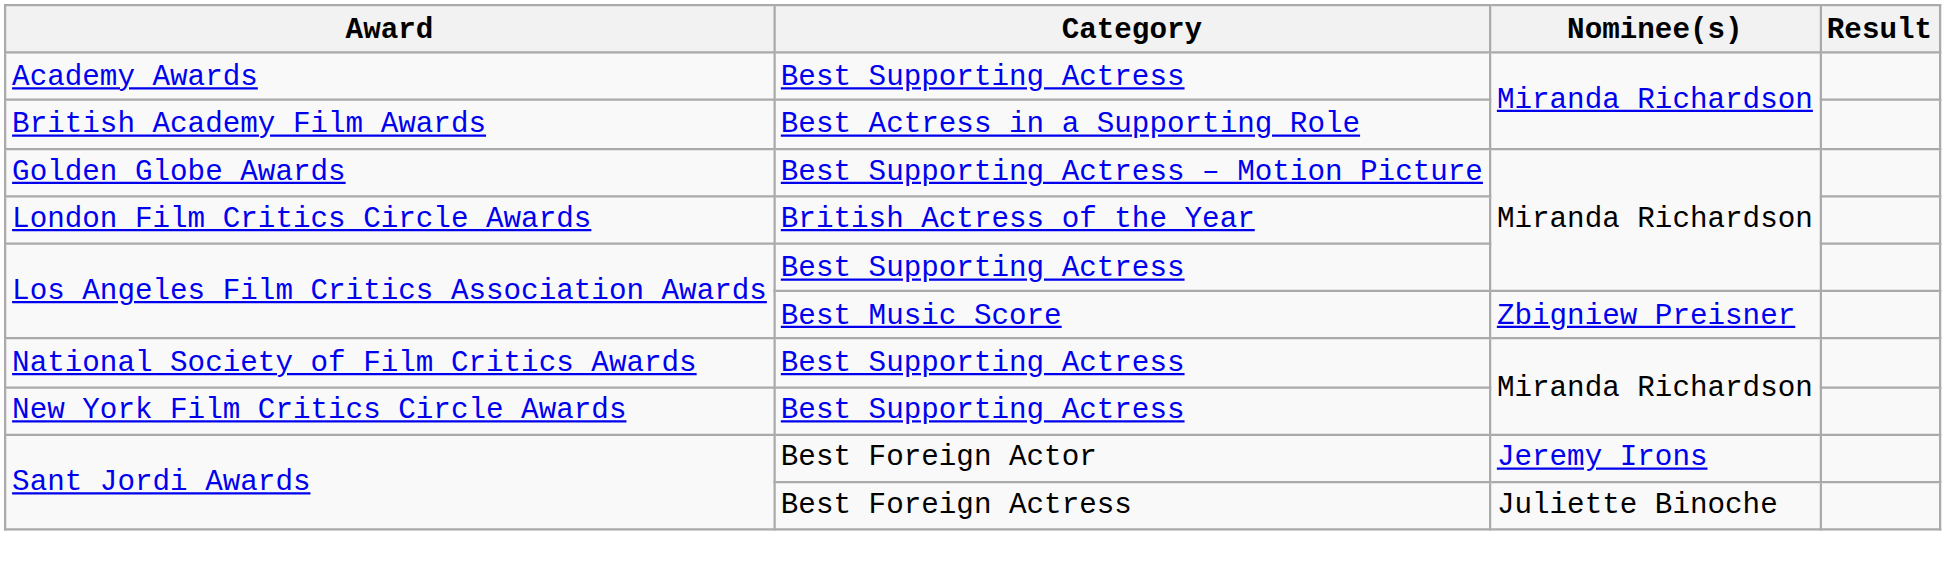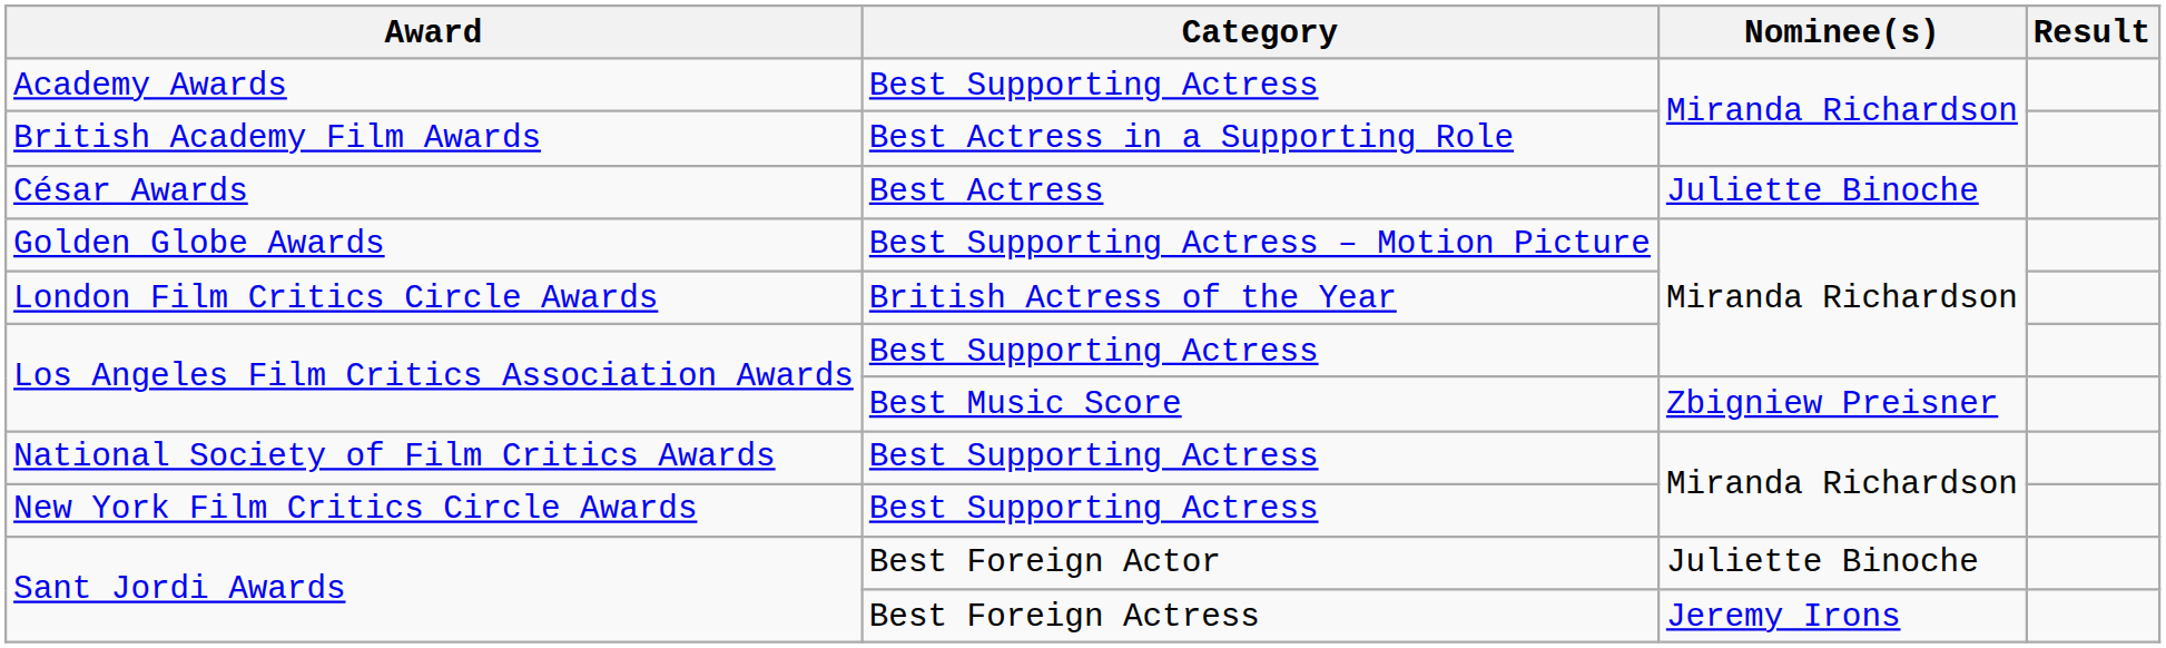+ row: César Awards | Best Actress | Juliette Binoche
Sant Jordi Awards / Best Foreign Actor | Nominee(s): Jeremy Irons -> Juliette Binoche
Sant Jordi Awards / Best Foreign Actress | Nominee(s): Juliette Binoche -> Jeremy Irons
